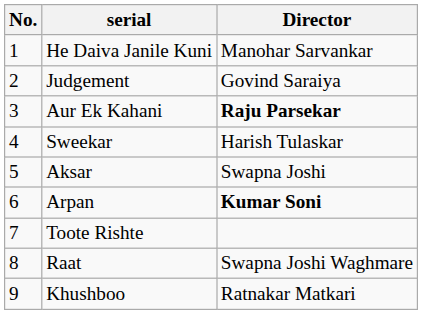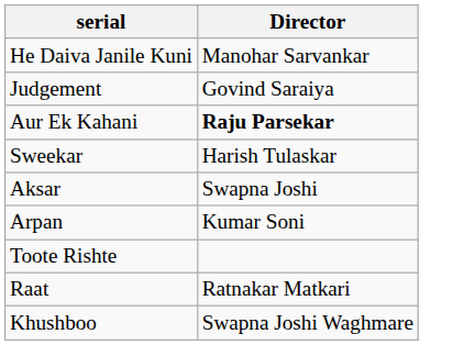- column: No. | 1 | 2 | 3 | 4 | 5 | 6 | 7 | 8 | 9
Arpan | Director: bold -> normal
Raat | Director: Swapna Joshi Waghmare -> Ratnakar Matkari
Khushboo | Director: Ratnakar Matkari -> Swapna Joshi Waghmare
